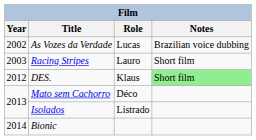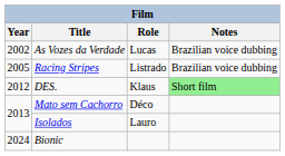Racing Stripes | Year: 2003 -> 2005
Racing Stripes | Role: Lauro -> Listrado
Racing Stripes | Notes: Short film -> Brazilian voice dubbing
Isolados | Role: Listrado -> Lauro
Bionic | Year: 2014 -> 2024
